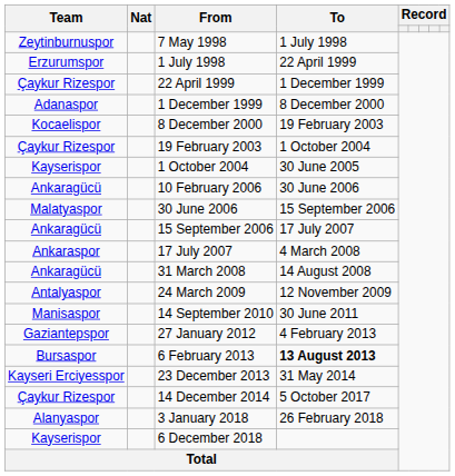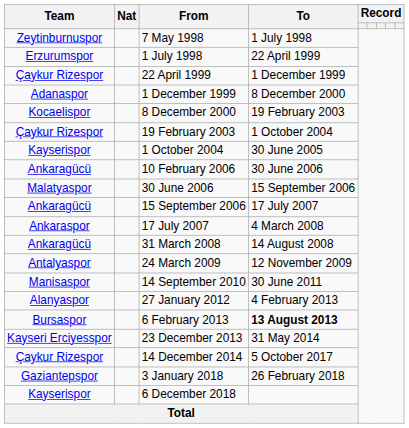27 January 2012 | Team: Gaziantepspor -> Alanyaspor
3 January 2018 | Team: Alanyaspor -> Gaziantepspor
